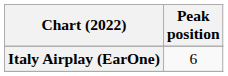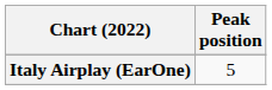Italy Airplay (EarOne) | Peak position: 6 -> 5
